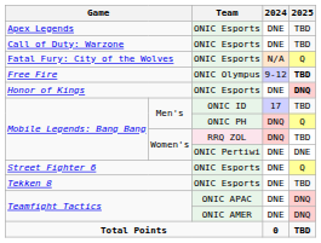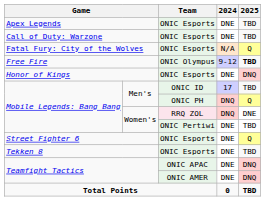Honor of Kings | 2025: bold -> normal
Women's / RRQ ZOL | 2025: TBD -> DNE
Women's / ONIC Pertiwi | 2025: DNE -> TBD
